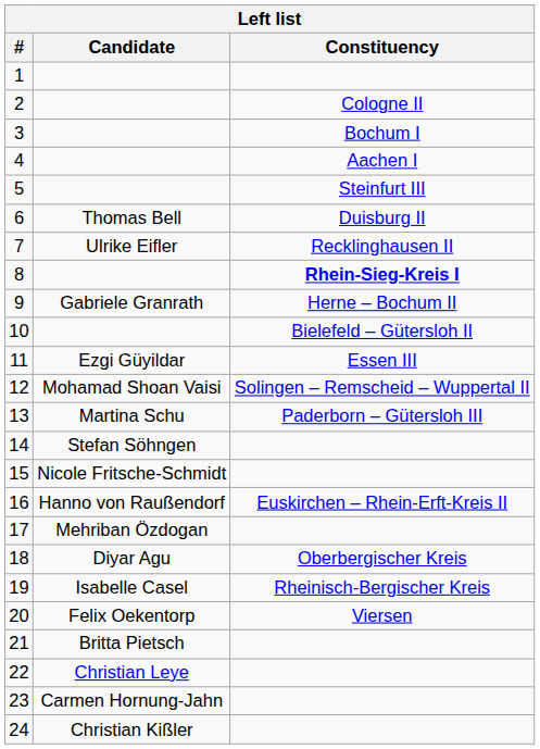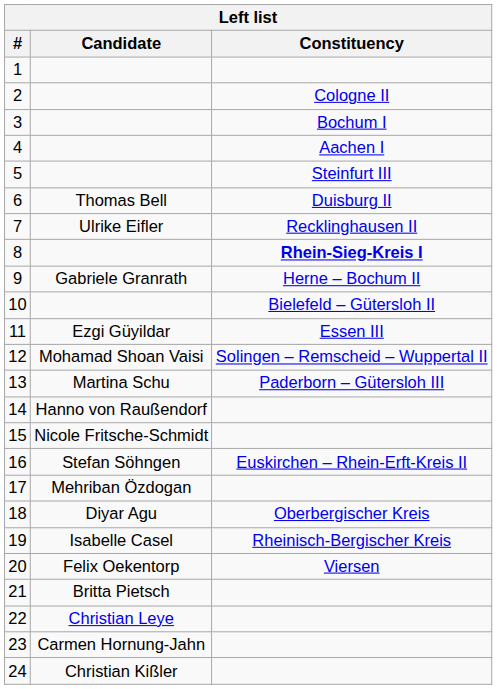14 | Candidate: Stefan Söhngen -> Hanno von Raußendorf
16 | Candidate: Hanno von Raußendorf -> Stefan Söhngen
